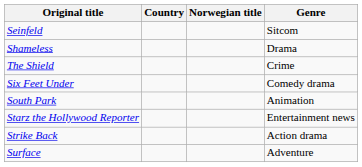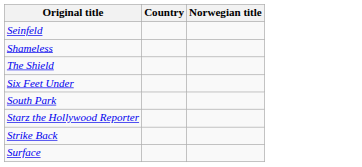- column: Genre | Sitcom | Drama | Crime | Comedy drama | Animation | Entertainment news | Action drama | Adventure
